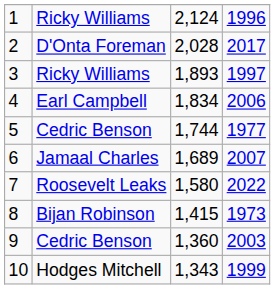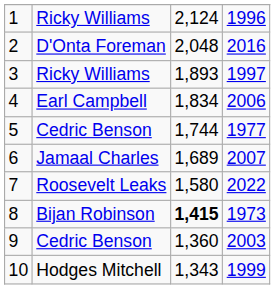2 | column 3: 2,028 -> 2,048
2 | column 4: 2017 -> 2016
8 | column 3: normal -> bold
